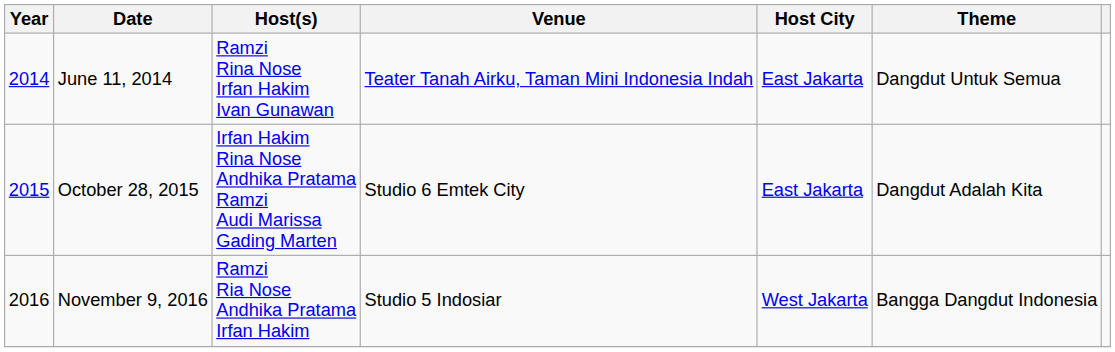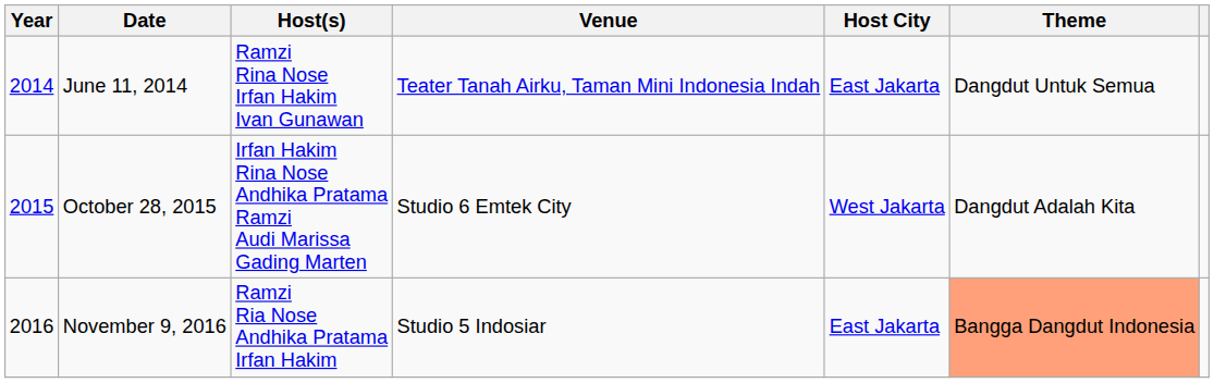October 28, 2015 | Host City: East Jakarta -> West Jakarta
November 9, 2016 | Host City: West Jakarta -> East Jakarta
November 9, 2016 | Theme: no background -> lightsalmon background
